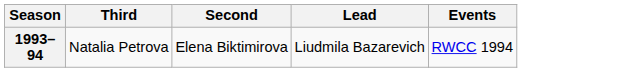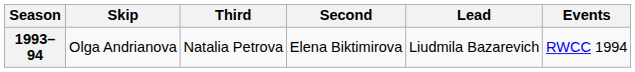+ column: Skip | Olga Andrianova
